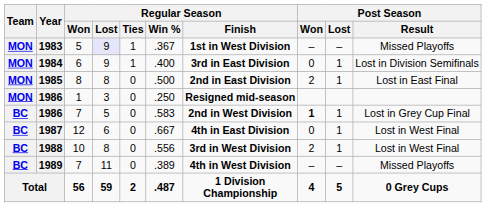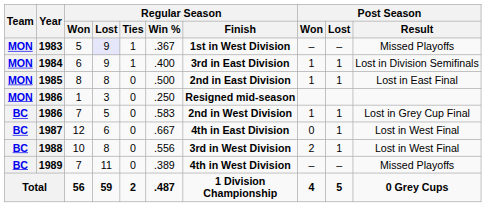1984 | Post Season / Won: 0 -> 1
1985 | Post Season / Won: 2 -> 1
1986 / 7 | Post Season / Won: bold -> normal
